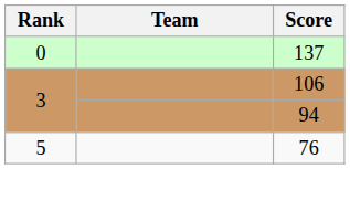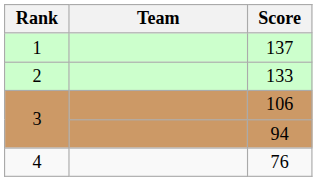137 | Rank: 0 -> 1
+ row: 2 | 133
76 | Rank: 5 -> 4
